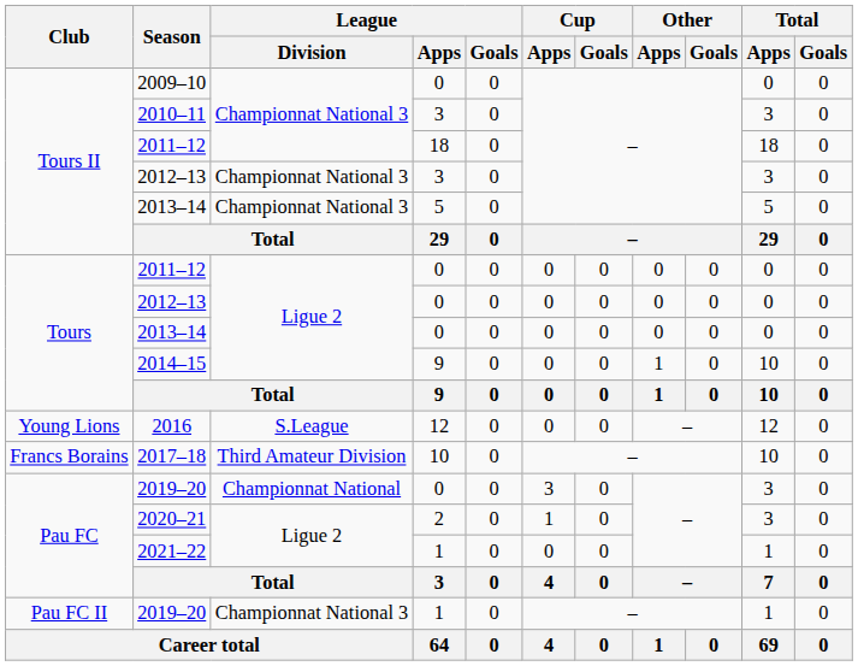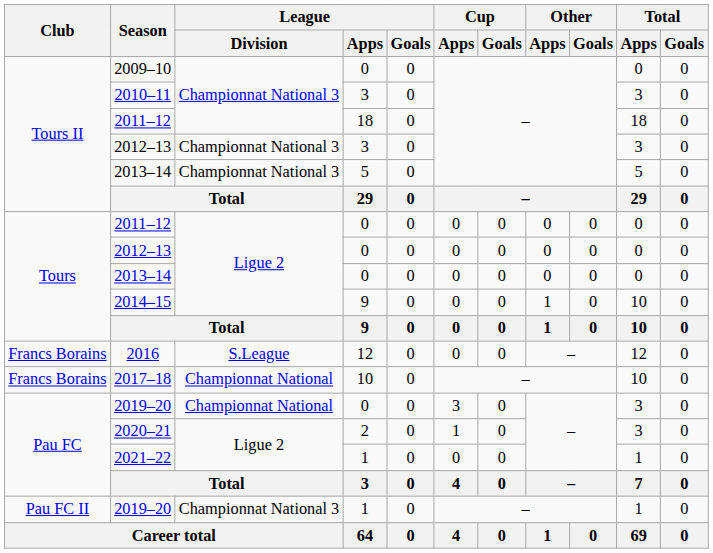2016 | Club: Young Lions -> Francs Borains
2017–18 | League / Division: Third Amateur Division -> Championnat National
